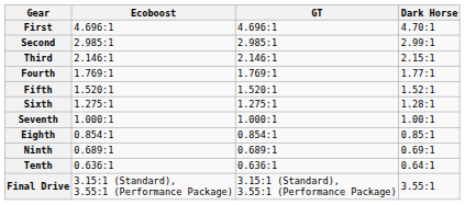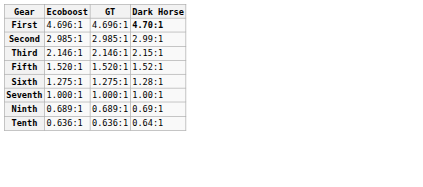First | Dark Horse: normal -> bold
- row: Fourth | 1.769:1 | 1.769:1 | 1.77:1
- row: Eighth | 0.854:1 | 0.854:1 | 0.85:1
- row: Final Drive | 3.15:1 (Standard), 3.55:1 (Performance Package) | 3.15:1 (Standard), 3.55:1 (Performance Package) | 3.55:1
